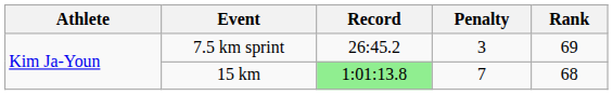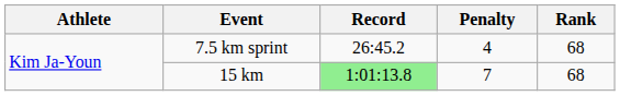7.5 km sprint | Penalty: 3 -> 4
7.5 km sprint | Rank: 69 -> 68
